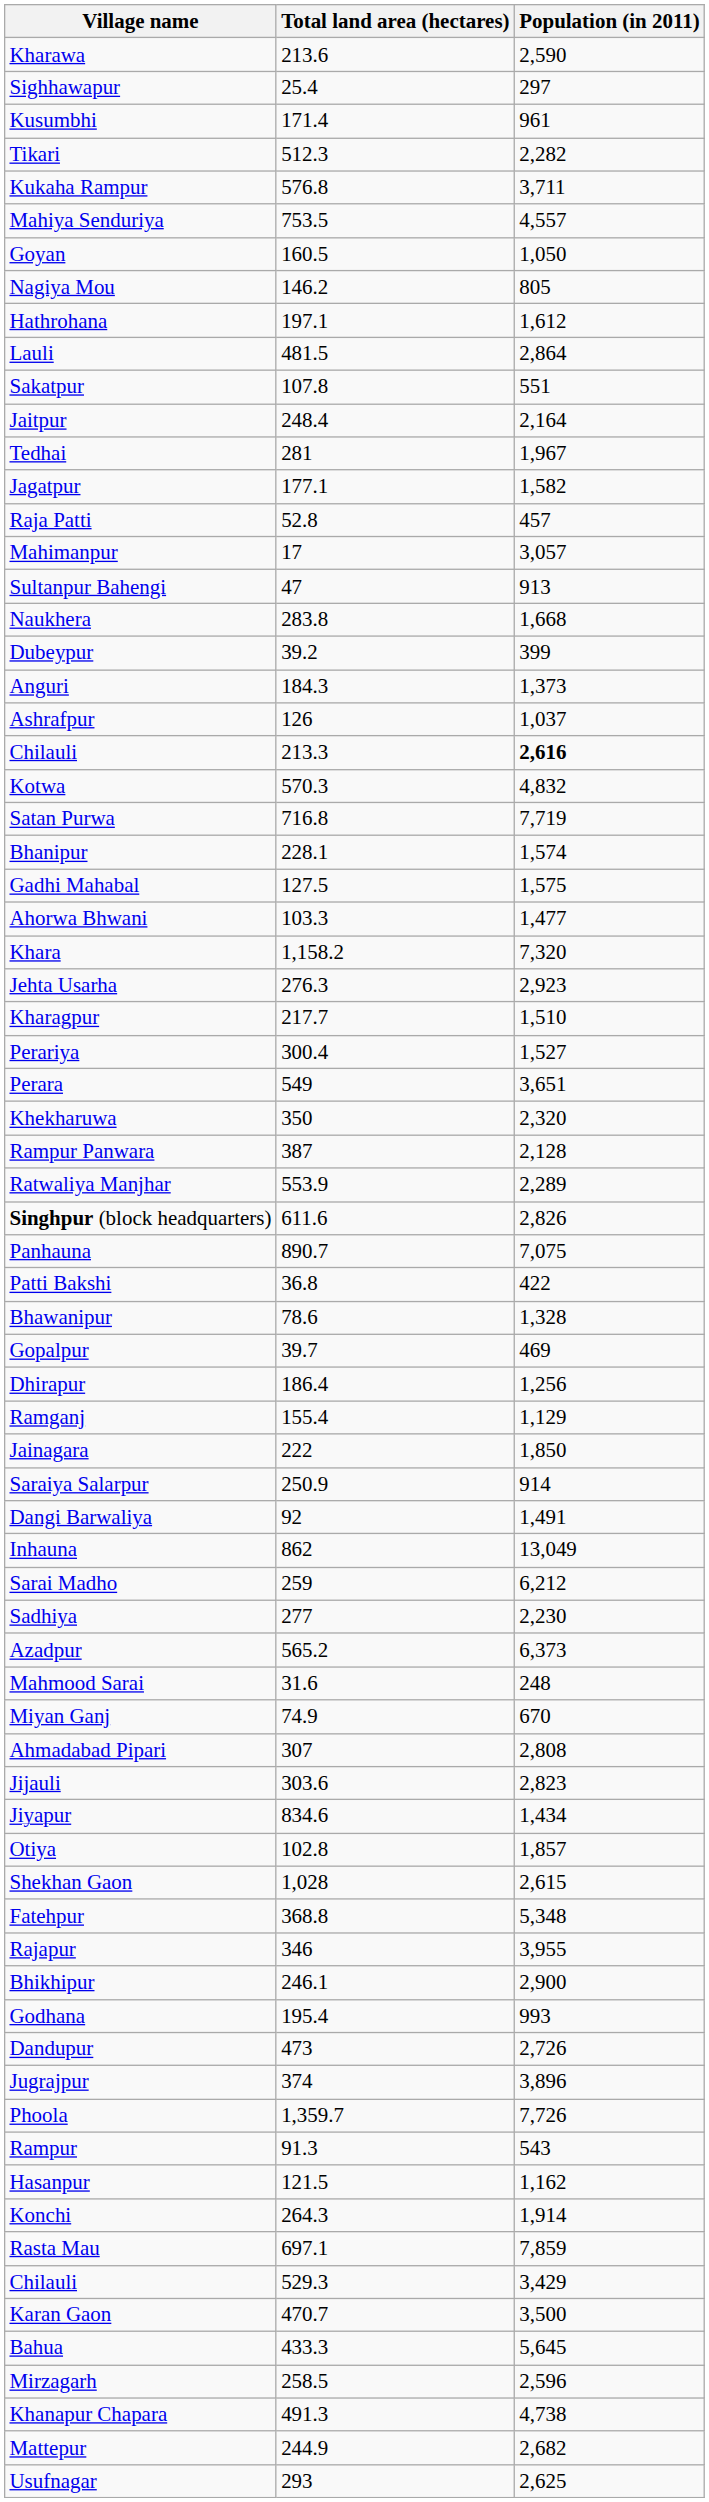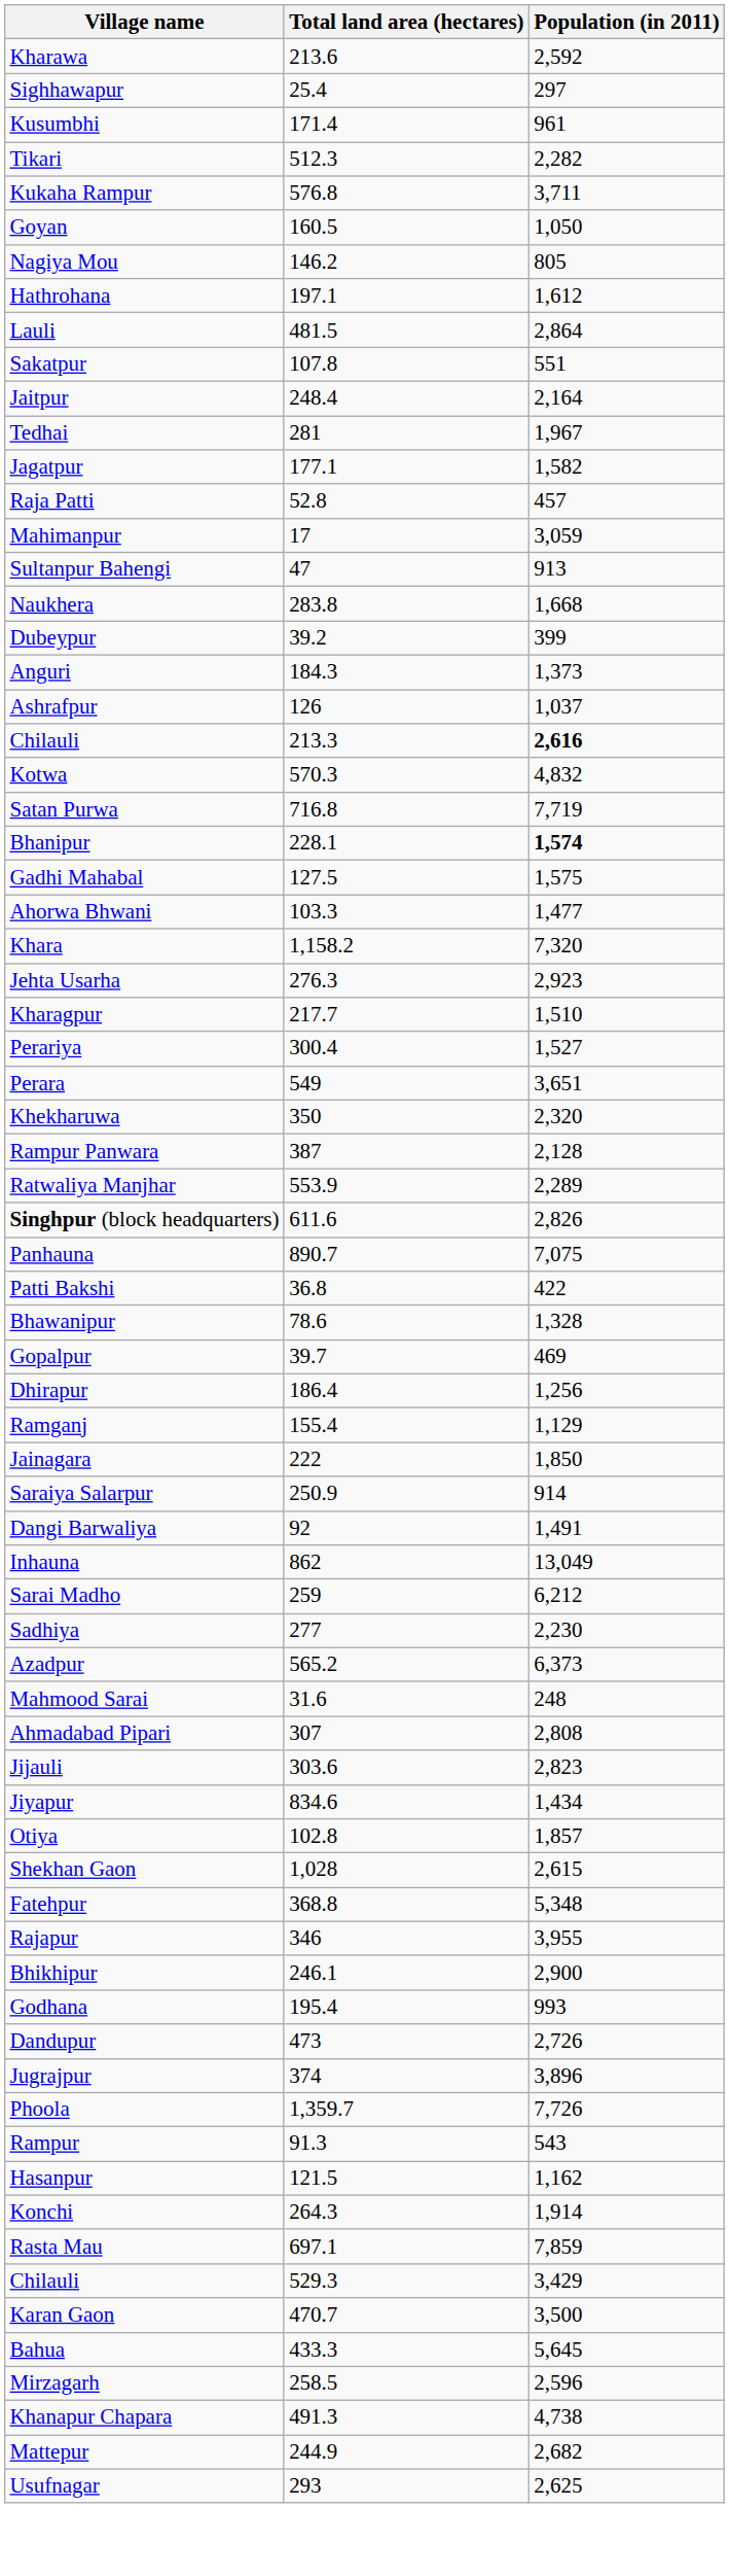Kharawa | Population (in 2011): 2,590 -> 2,592
- row: Mahiya Senduriya | 753.5 | 4,557
Mahimanpur | Population (in 2011): 3,057 -> 3,059
Bhanipur | Population (in 2011): normal -> bold
- row: Miyan Ganj | 74.9 | 670
